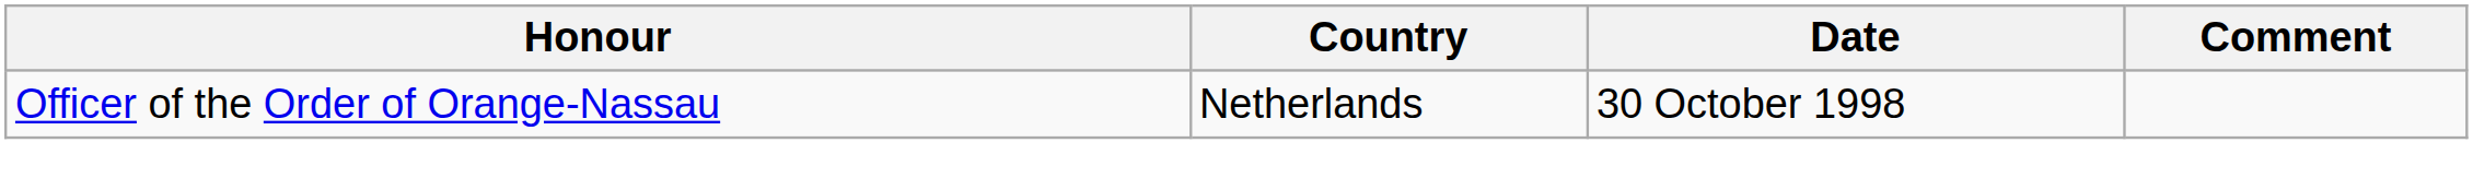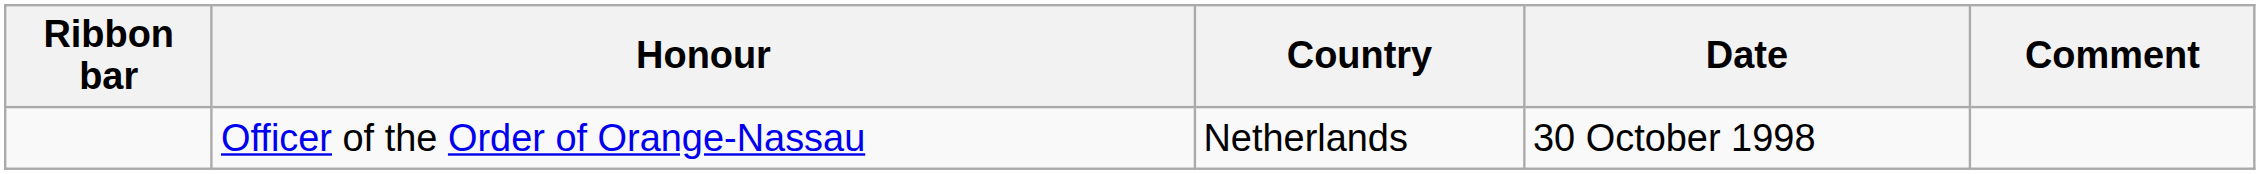+ column: Ribbon bar
